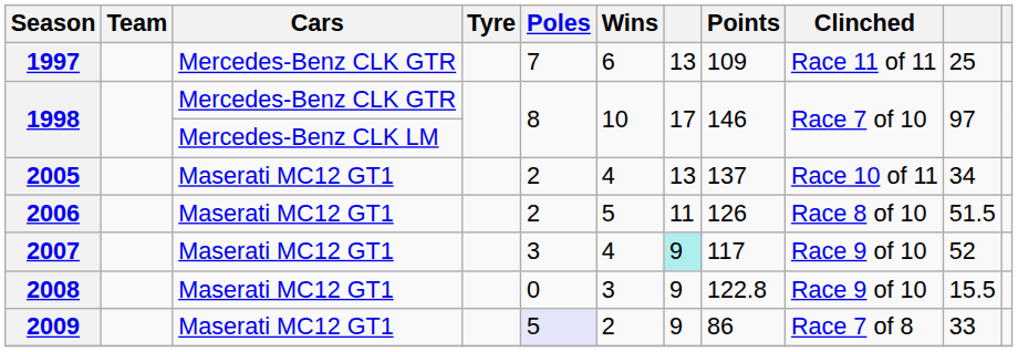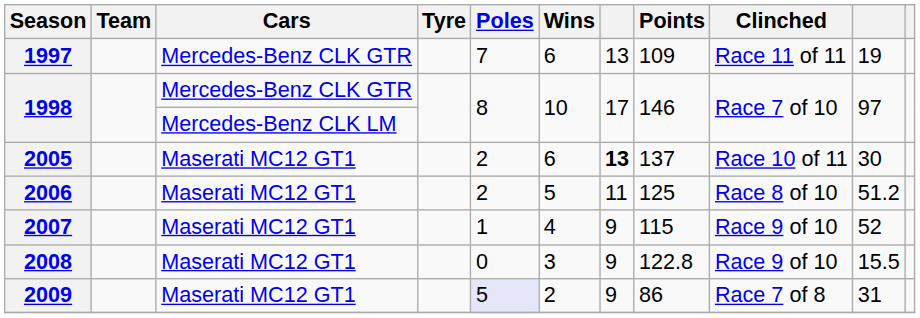1997 | column 10: 25 -> 19
2005 | Wins: 4 -> 6
2005 | column 7: normal -> bold
2005 | column 10: 34 -> 30
2006 | Points: 126 -> 125
2006 | column 10: 51.5 -> 51.2
2007 | Poles: 3 -> 1
2007 | column 7: paleturquoise background -> no background
2007 | Points: 117 -> 115
2009 | column 10: 33 -> 31
